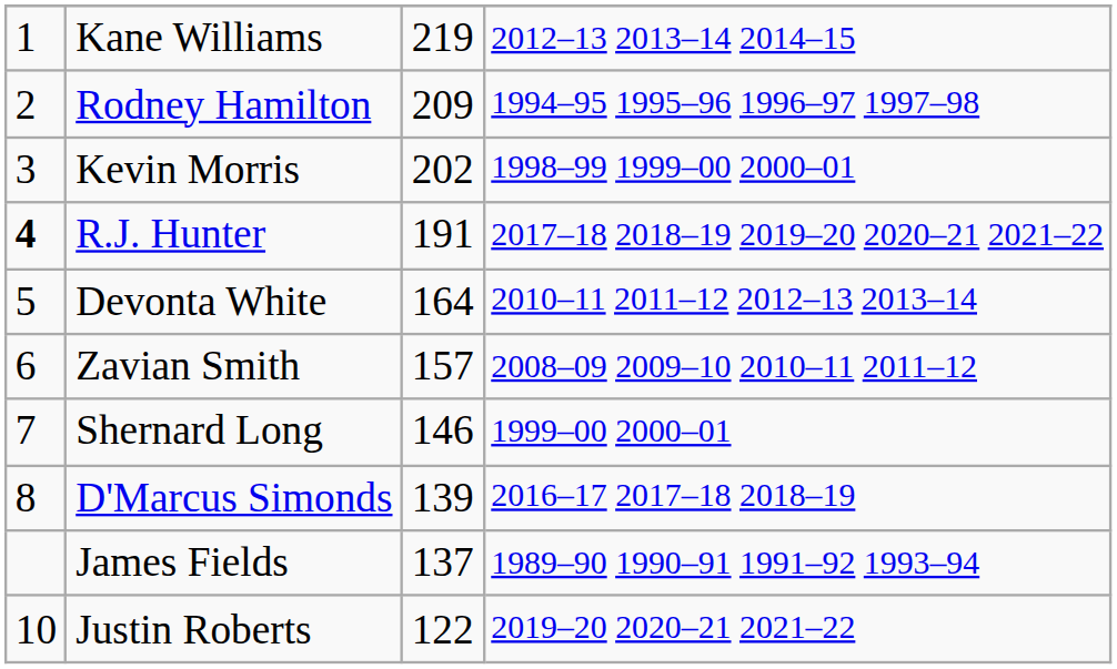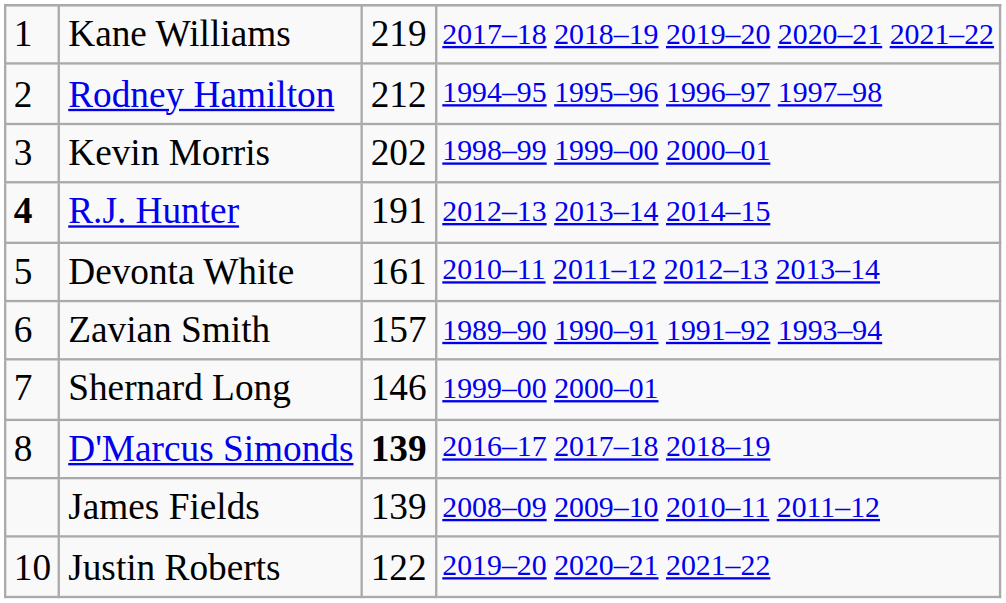Kane Williams | column 4: 2012–13 2013–14 2014–15 -> 2017–18 2018–19 2019–20 2020–21 2021–22
Rodney Hamilton | column 3: 209 -> 212
R.J. Hunter | column 4: 2017–18 2018–19 2019–20 2020–21 2021–22 -> 2012–13 2013–14 2014–15
Devonta White | column 3: 164 -> 161
Zavian Smith | column 4: 2008–09 2009–10 2010–11 2011–12 -> 1989–90 1990–91 1991–92 1993–94
D'Marcus Simonds | column 3: normal -> bold
James Fields | column 3: 137 -> 139
James Fields | column 4: 1989–90 1990–91 1991–92 1993–94 -> 2008–09 2009–10 2010–11 2011–12
